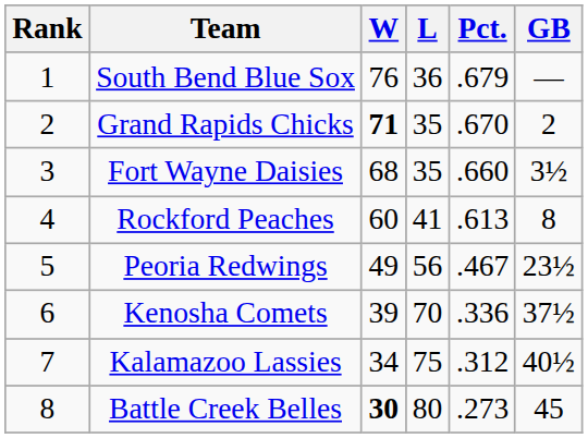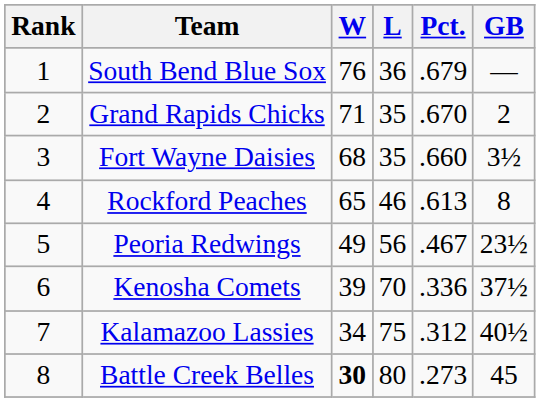Grand Rapids Chicks | W: bold -> normal
Rockford Peaches | W: 60 -> 65
Rockford Peaches | L: 41 -> 46
